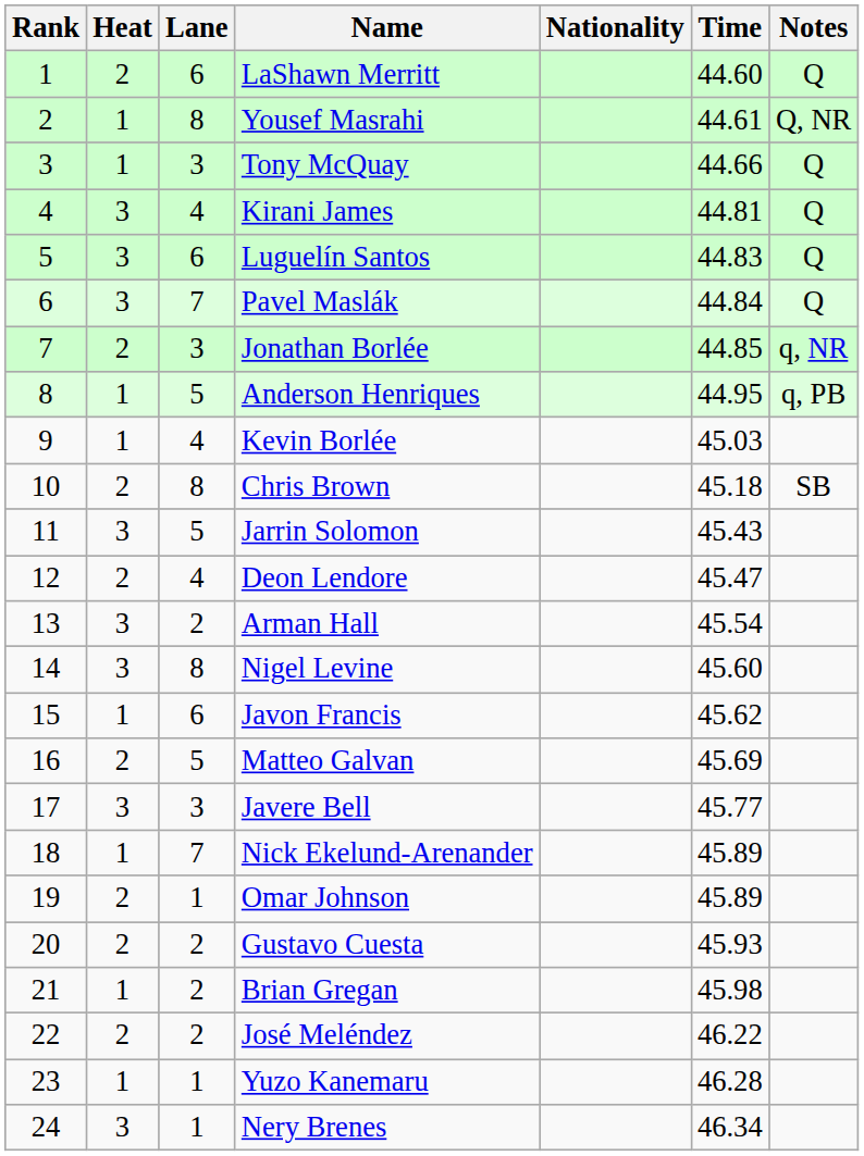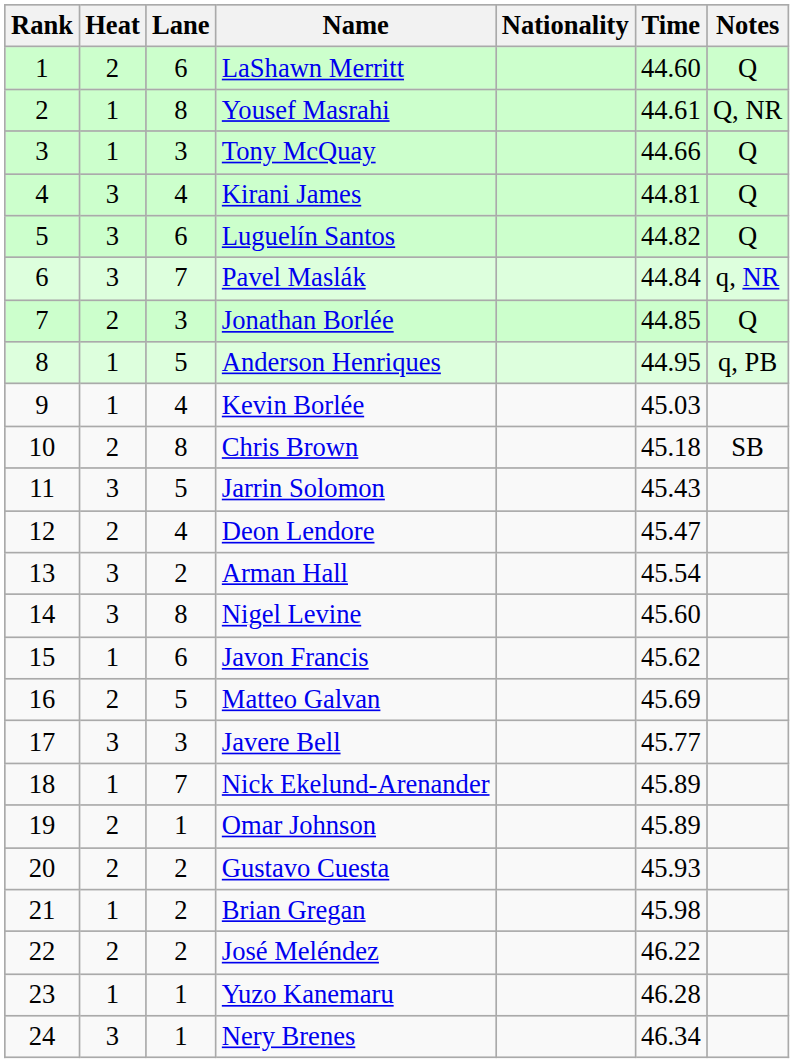Luguelín Santos | Time: 44.83 -> 44.82
Pavel Maslák | Notes: Q -> q, NR
Jonathan Borlée | Notes: q, NR -> Q
